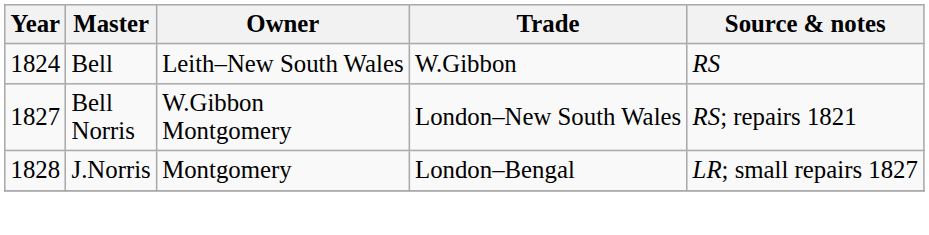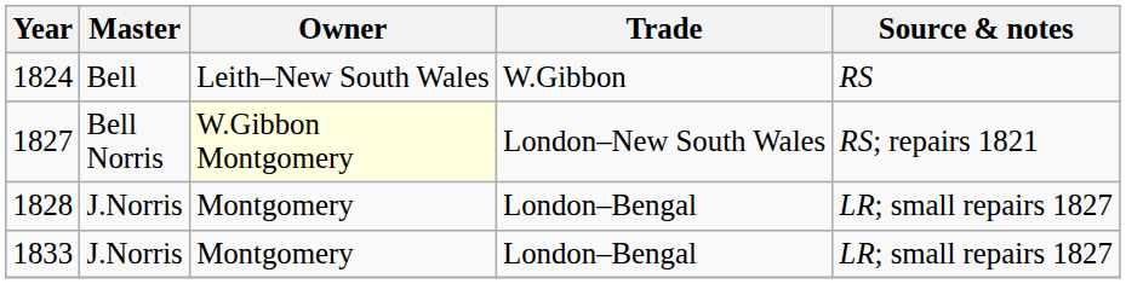1827 | Owner: no background -> lightyellow background
+ row: 1833 | J.Norris | Montgomery | London–Bengal | LR; small repairs 1827
